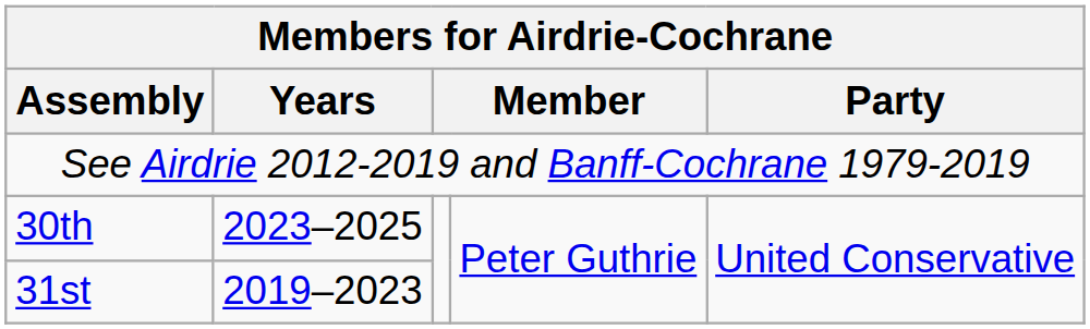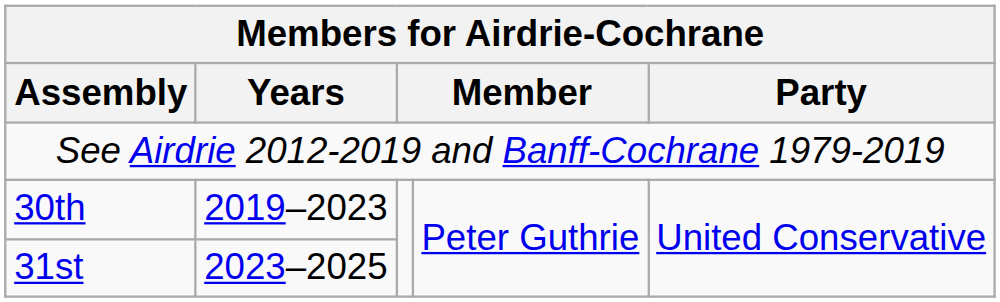30th | Years: 2023–2025 -> 2019–2023
31st | Years: 2019–2023 -> 2023–2025
